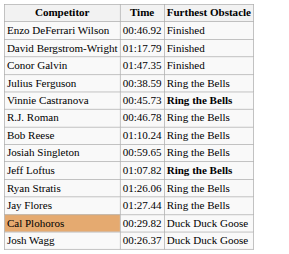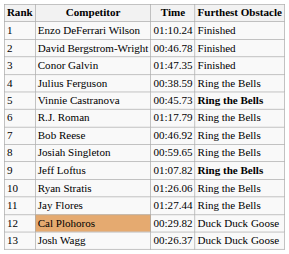+ column: Rank | 1 | 2 | 3 | 4 | 5 | 6 | 7 | 8 | 9 | 10 | 11 | 12 | 13
Enzo DeFerrari Wilson | Time: 00:46.92 -> 01:10.24
David Bergstrom-Wright | Time: 01:17.79 -> 00:46.78
R.J. Roman | Time: 00:46.78 -> 01:17.79
Bob Reese | Time: 01:10.24 -> 00:46.92
